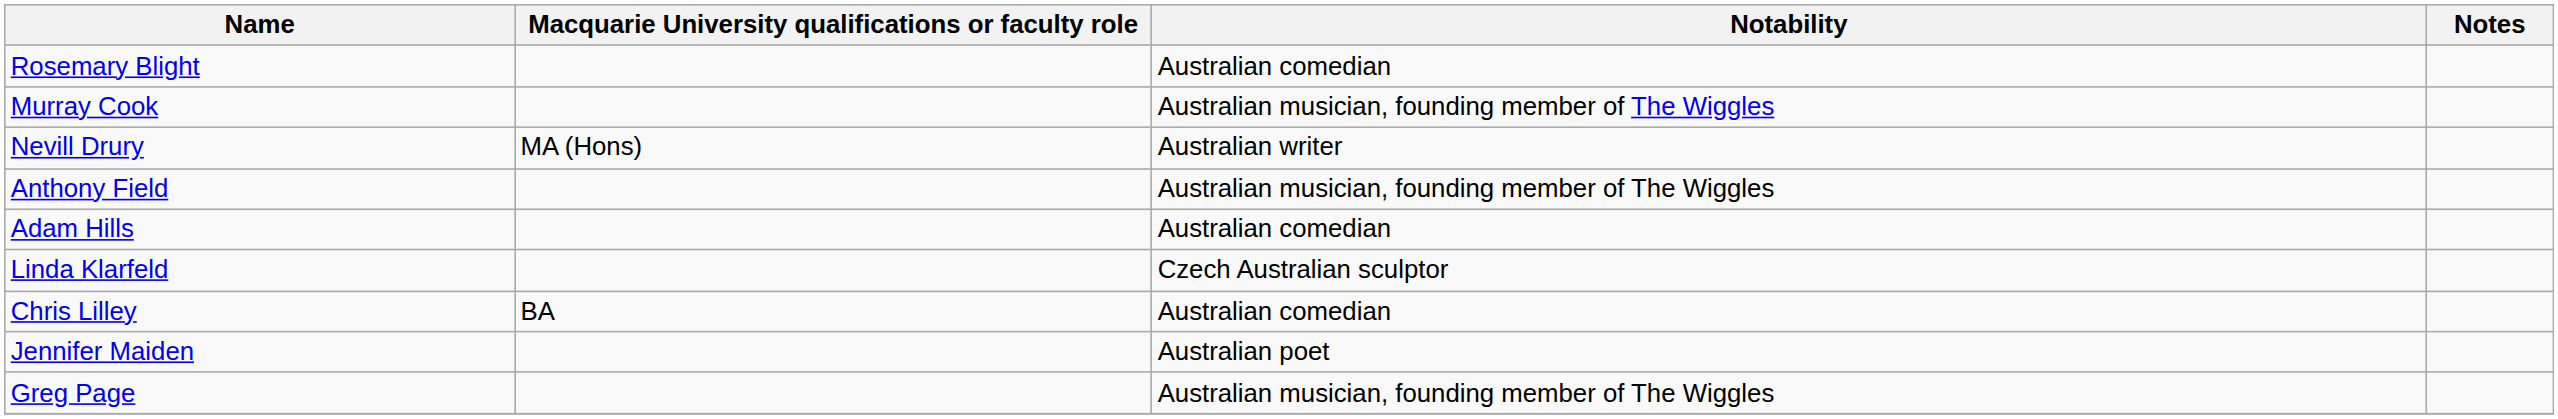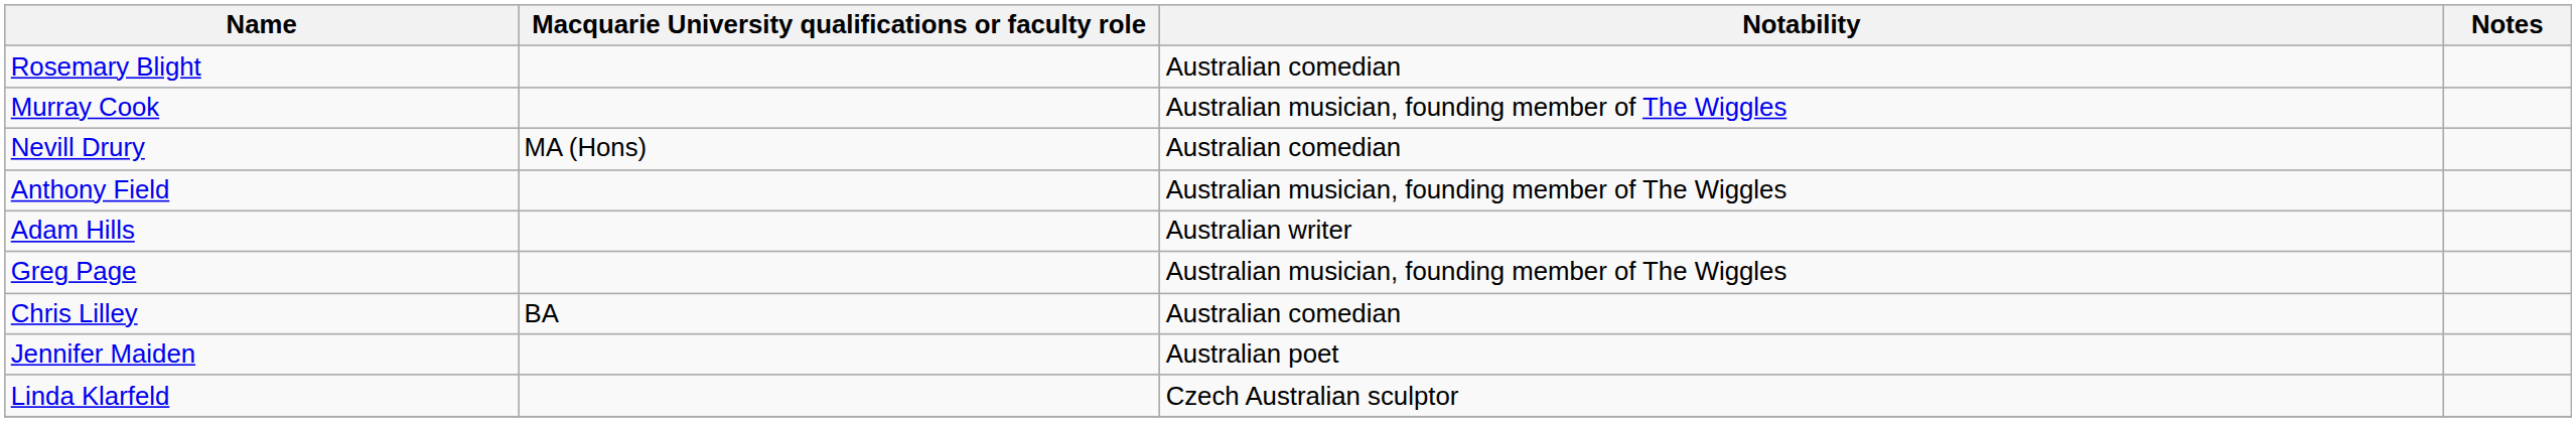Nevill Drury | Notability: Australian writer -> Australian comedian
Adam Hills | Notability: Australian comedian -> Australian writer
rows swapped: Linda Klarfeld <-> Greg Page
